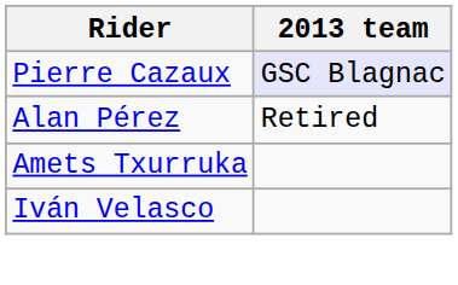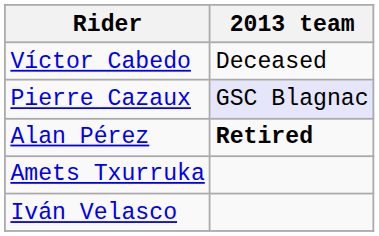+ row: Víctor Cabedo | Deceased
Alan Pérez | 2013 team: normal -> bold
